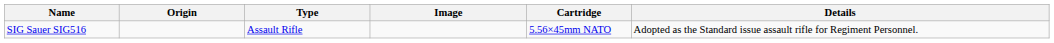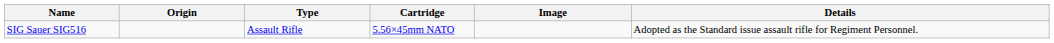columns swapped: Cartridge <-> Image
